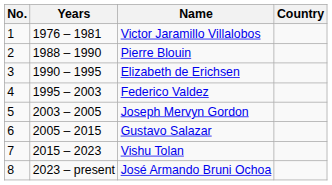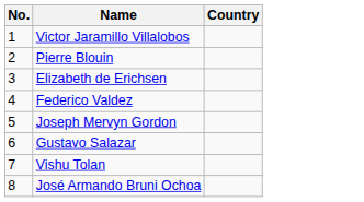- column: Years | 1976 – 1981 | 1988 – 1990 | 1990 – 1995 | 1995 – 2003 | 2003 – 2005 | 2005 – 2015 | 2015 – 2023 | 2023 – present
